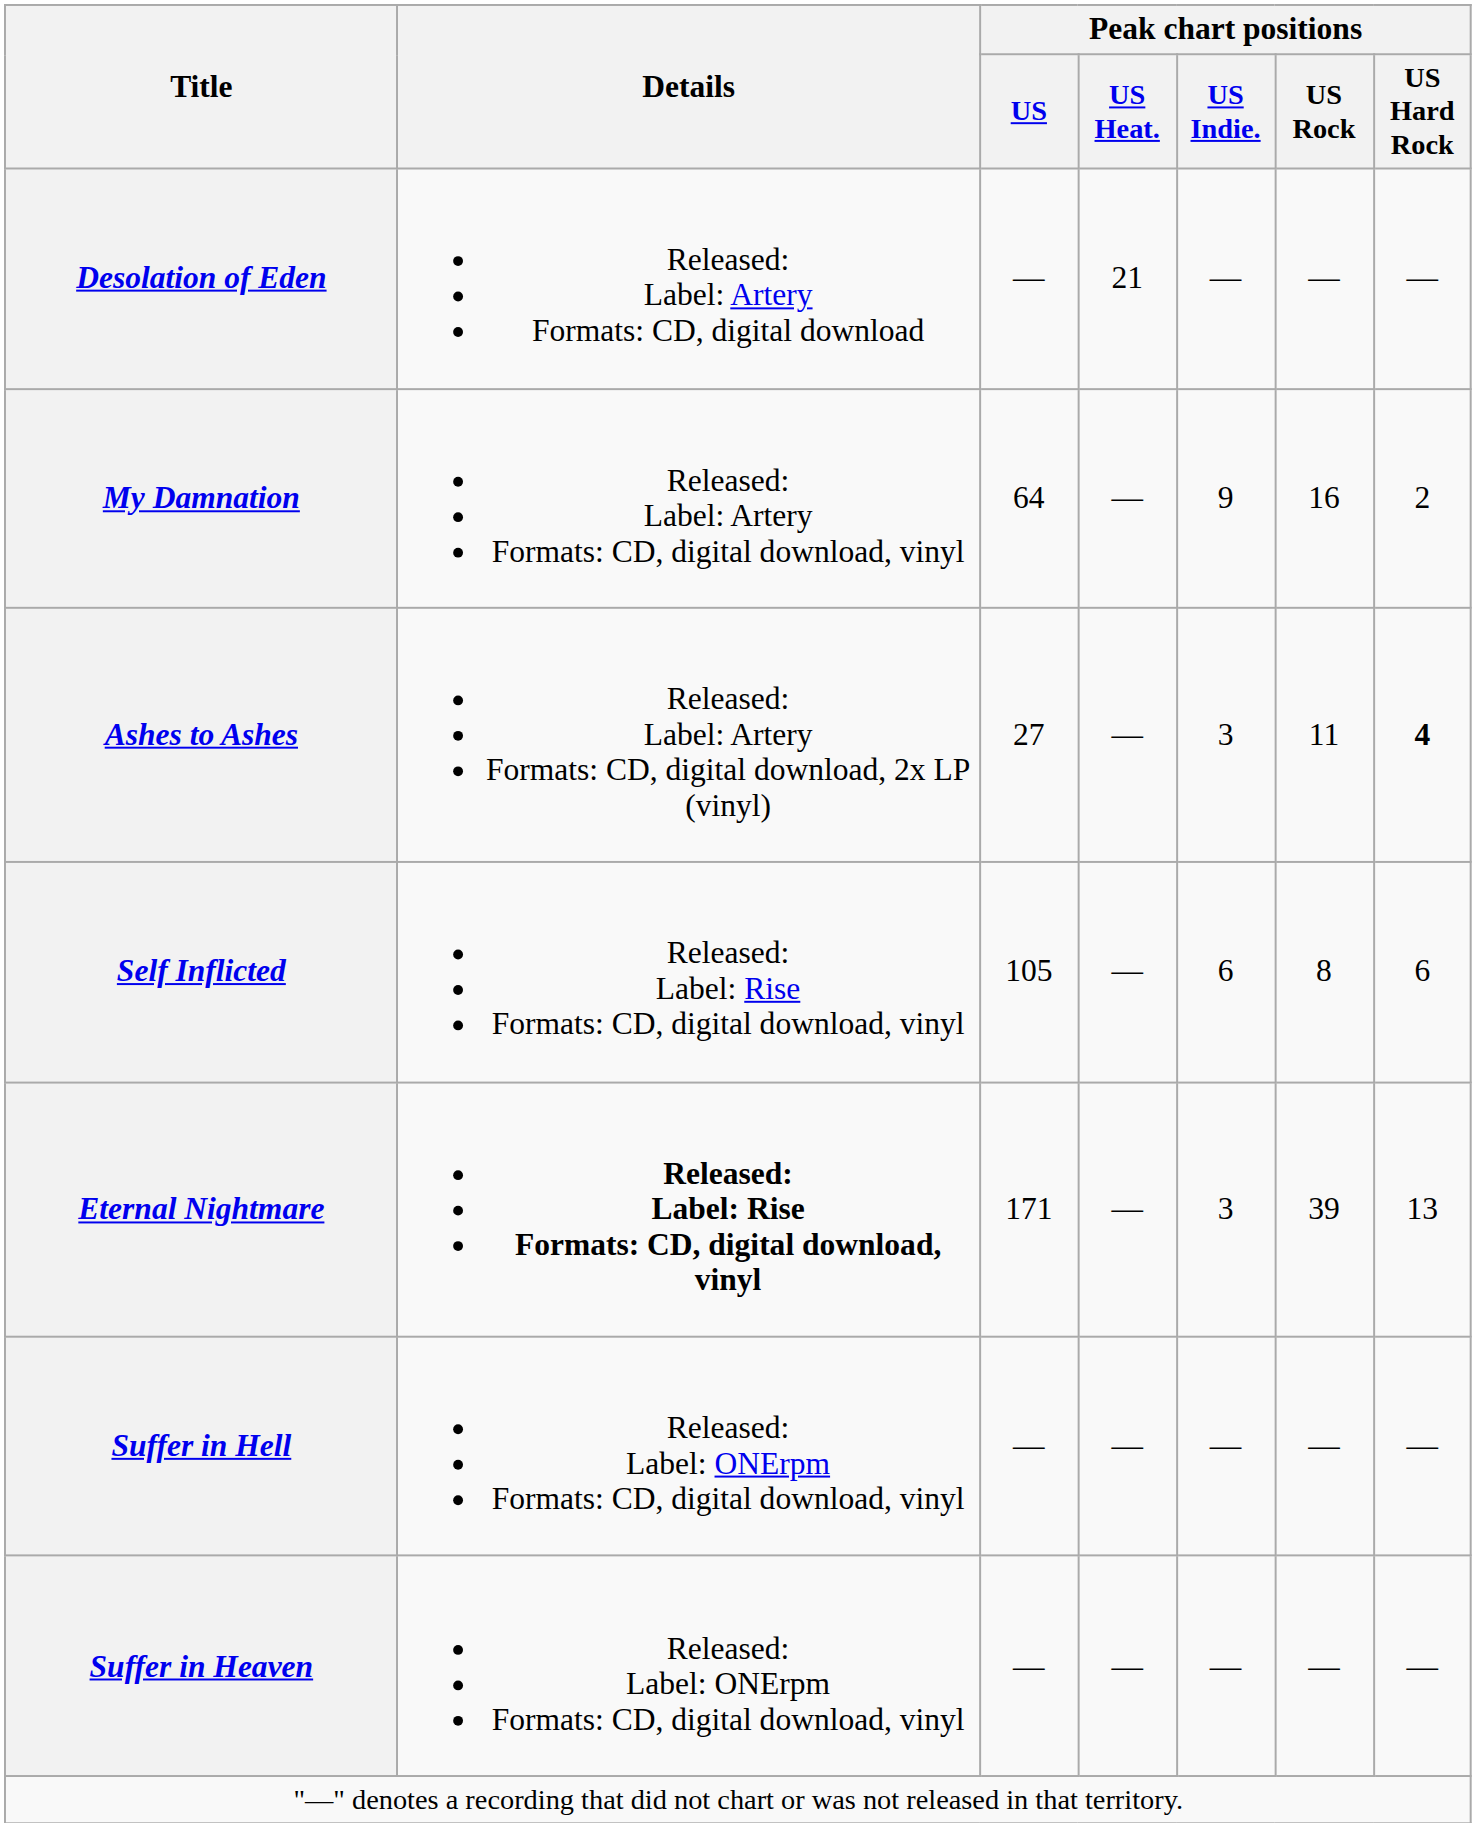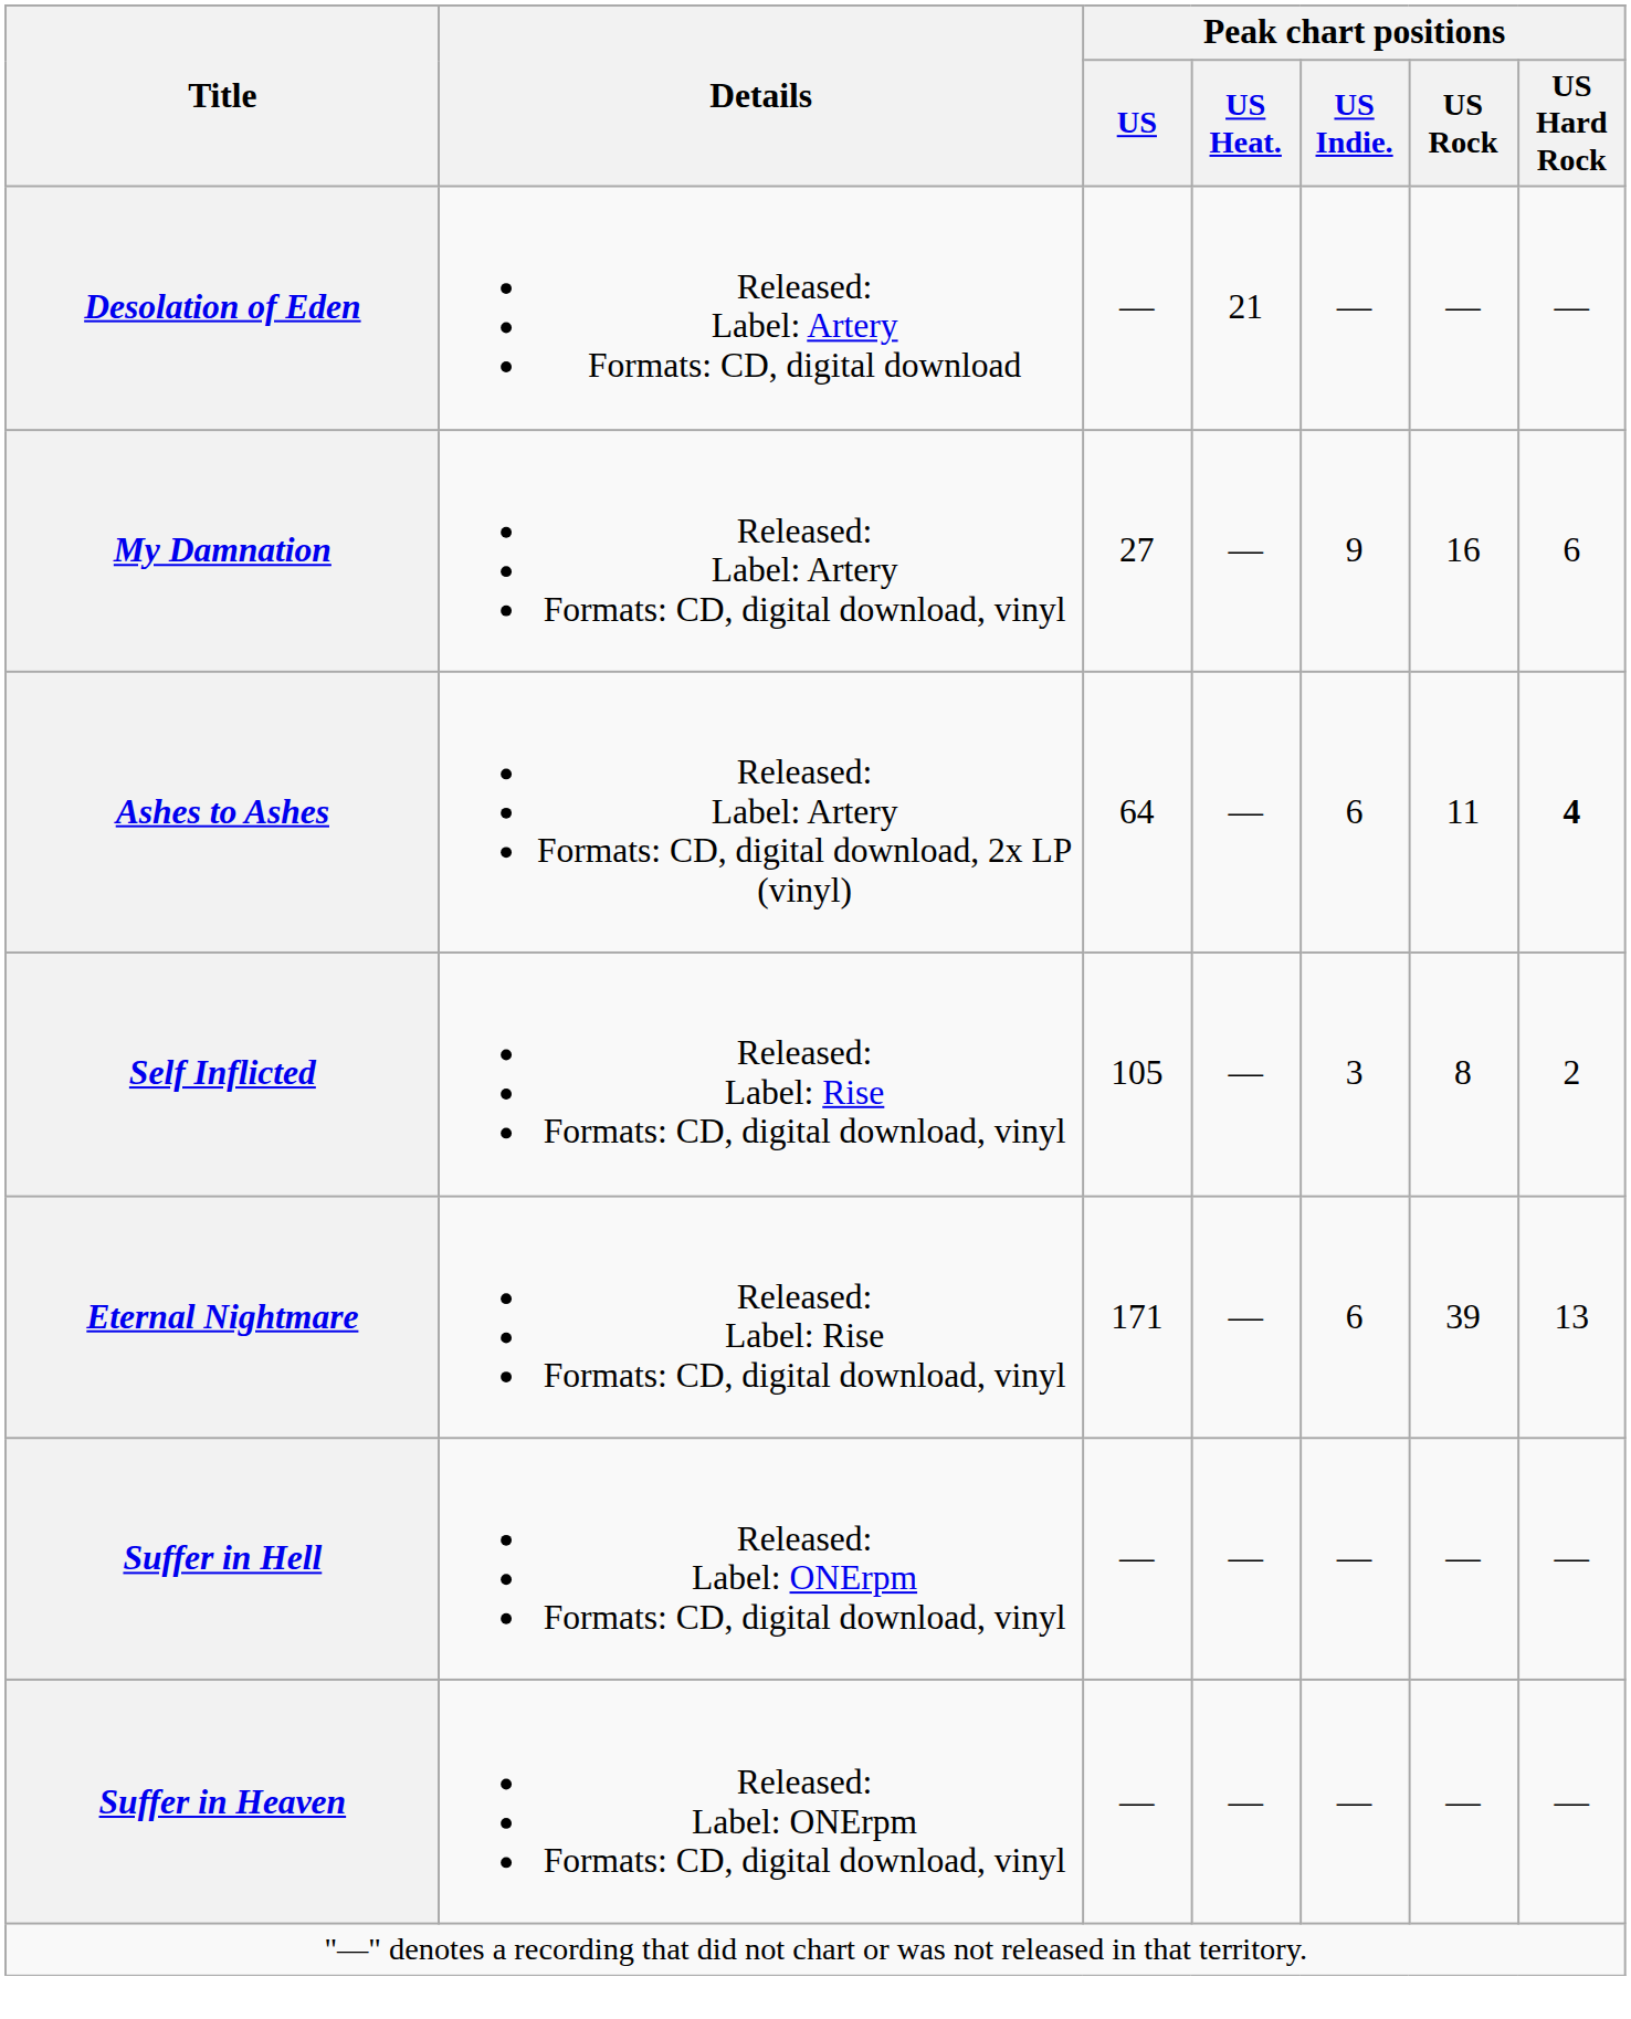My Damnation | Peak chart positions / US: 64 -> 27
My Damnation | Peak chart positions / US Hard Rock: 2 -> 6
Ashes to Ashes | Peak chart positions / US: 27 -> 64
Ashes to Ashes | Peak chart positions / US Indie.: 3 -> 6
Self Inflicted | Peak chart positions / US Indie.: 6 -> 3
Self Inflicted | Peak chart positions / US Hard Rock: 6 -> 2
Eternal Nightmare | Details: bold -> normal
Eternal Nightmare | Peak chart positions / US Indie.: 3 -> 6
